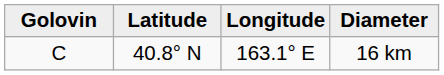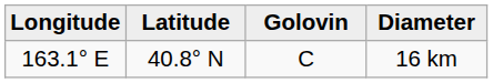columns swapped: Golovin <-> Longitude
